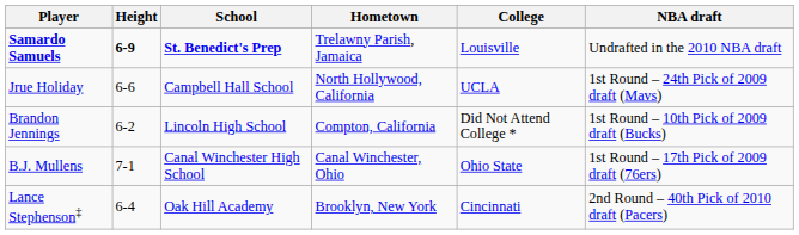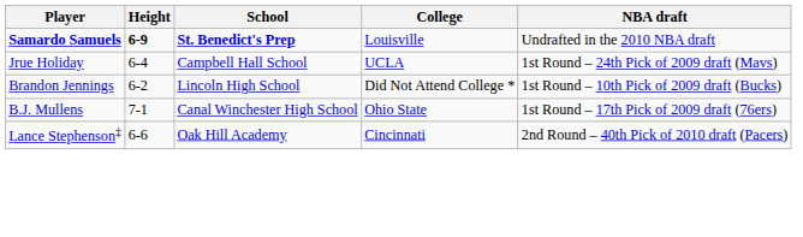- column: Hometown | Trelawny Parish, Jamaica | North Hollywood, California | Compton, California | Canal Winchester, Ohio | Brooklyn, New York
Jrue Holiday | Height: 6-6 -> 6-4
Lance Stephenson‡ | Height: 6-4 -> 6-6
